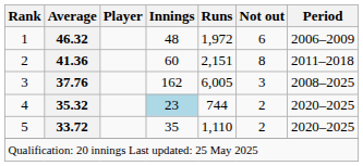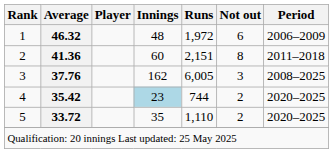4 | Average: 35.32 -> 35.42
